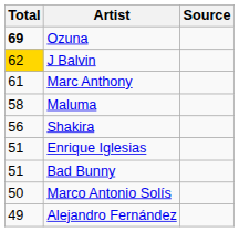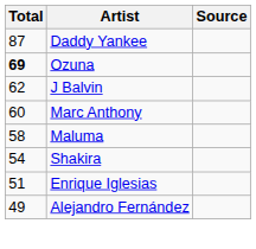+ row: 87 | Daddy Yankee
J Balvin | Total: gold background -> no background
Marc Anthony | Total: 61 -> 60
Shakira | Total: 56 -> 54
- row: 51 | Bad Bunny
- row: 50 | Marco Antonio Solís
